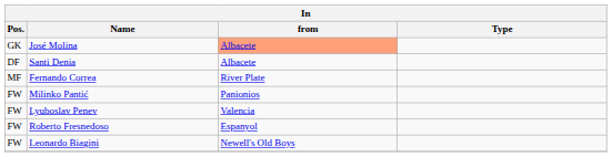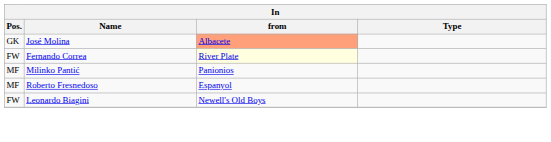- row: DF | Santi Denia | Albacete
Fernando Correa | Pos.: MF -> FW
Fernando Correa | from: no background -> lightyellow background
Milinko Pantić | Pos.: FW -> MF
- row: FW | Lyuboslav Penev | Valencia
Roberto Fresnedoso | Pos.: FW -> MF
